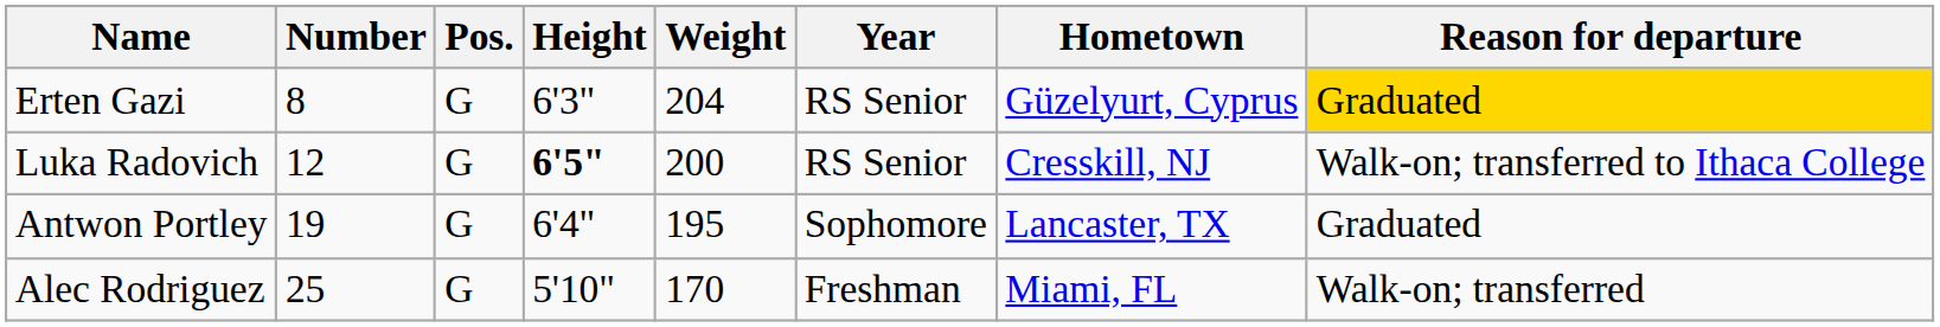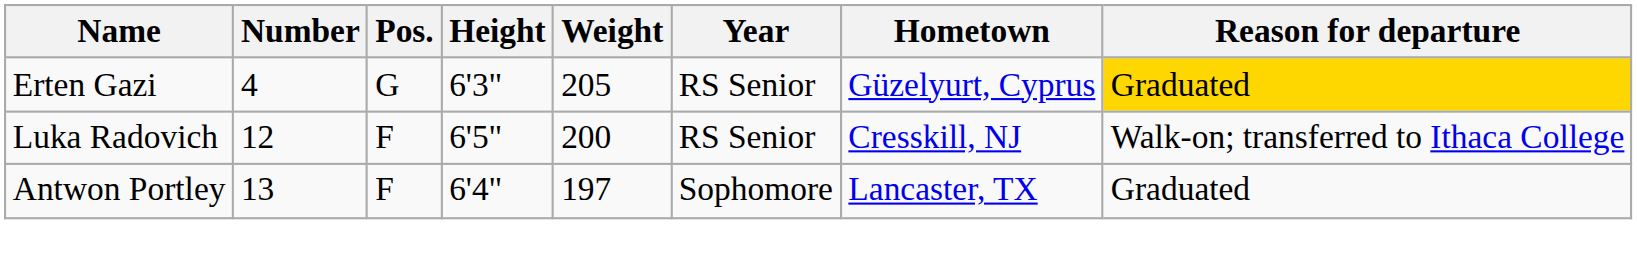Erten Gazi | Number: 8 -> 4
Erten Gazi | Weight: 204 -> 205
Luka Radovich | Pos.: G -> F
Luka Radovich | Height: bold -> normal
Antwon Portley | Number: 19 -> 13
Antwon Portley | Pos.: G -> F
Antwon Portley | Weight: 195 -> 197
- row: Alec Rodriguez | 25 | G | 5'10" | 170 | Freshman | Miami, FL | Walk-on; transferred
